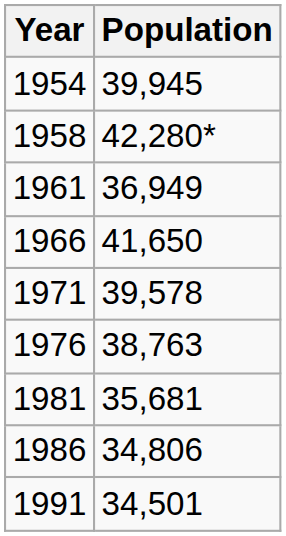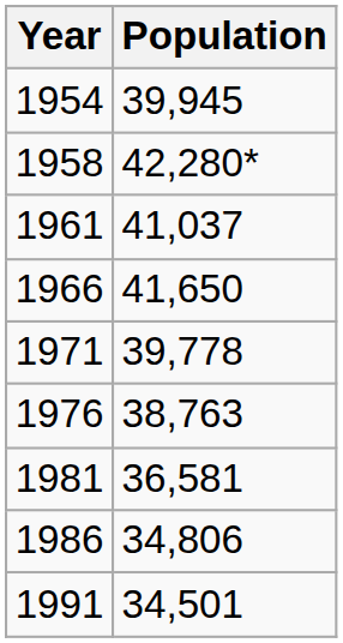1961 | Population: 36,949 -> 41,037
1971 | Population: 39,578 -> 39,778
1981 | Population: 35,681 -> 36,581
